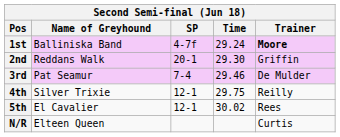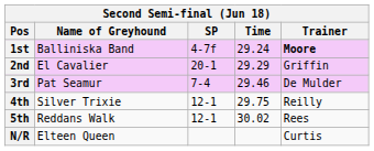2nd | Name of Greyhound: Reddans Walk -> El Cavalier
2nd | Time: 29.30 -> 29.29
5th | Name of Greyhound: El Cavalier -> Reddans Walk
